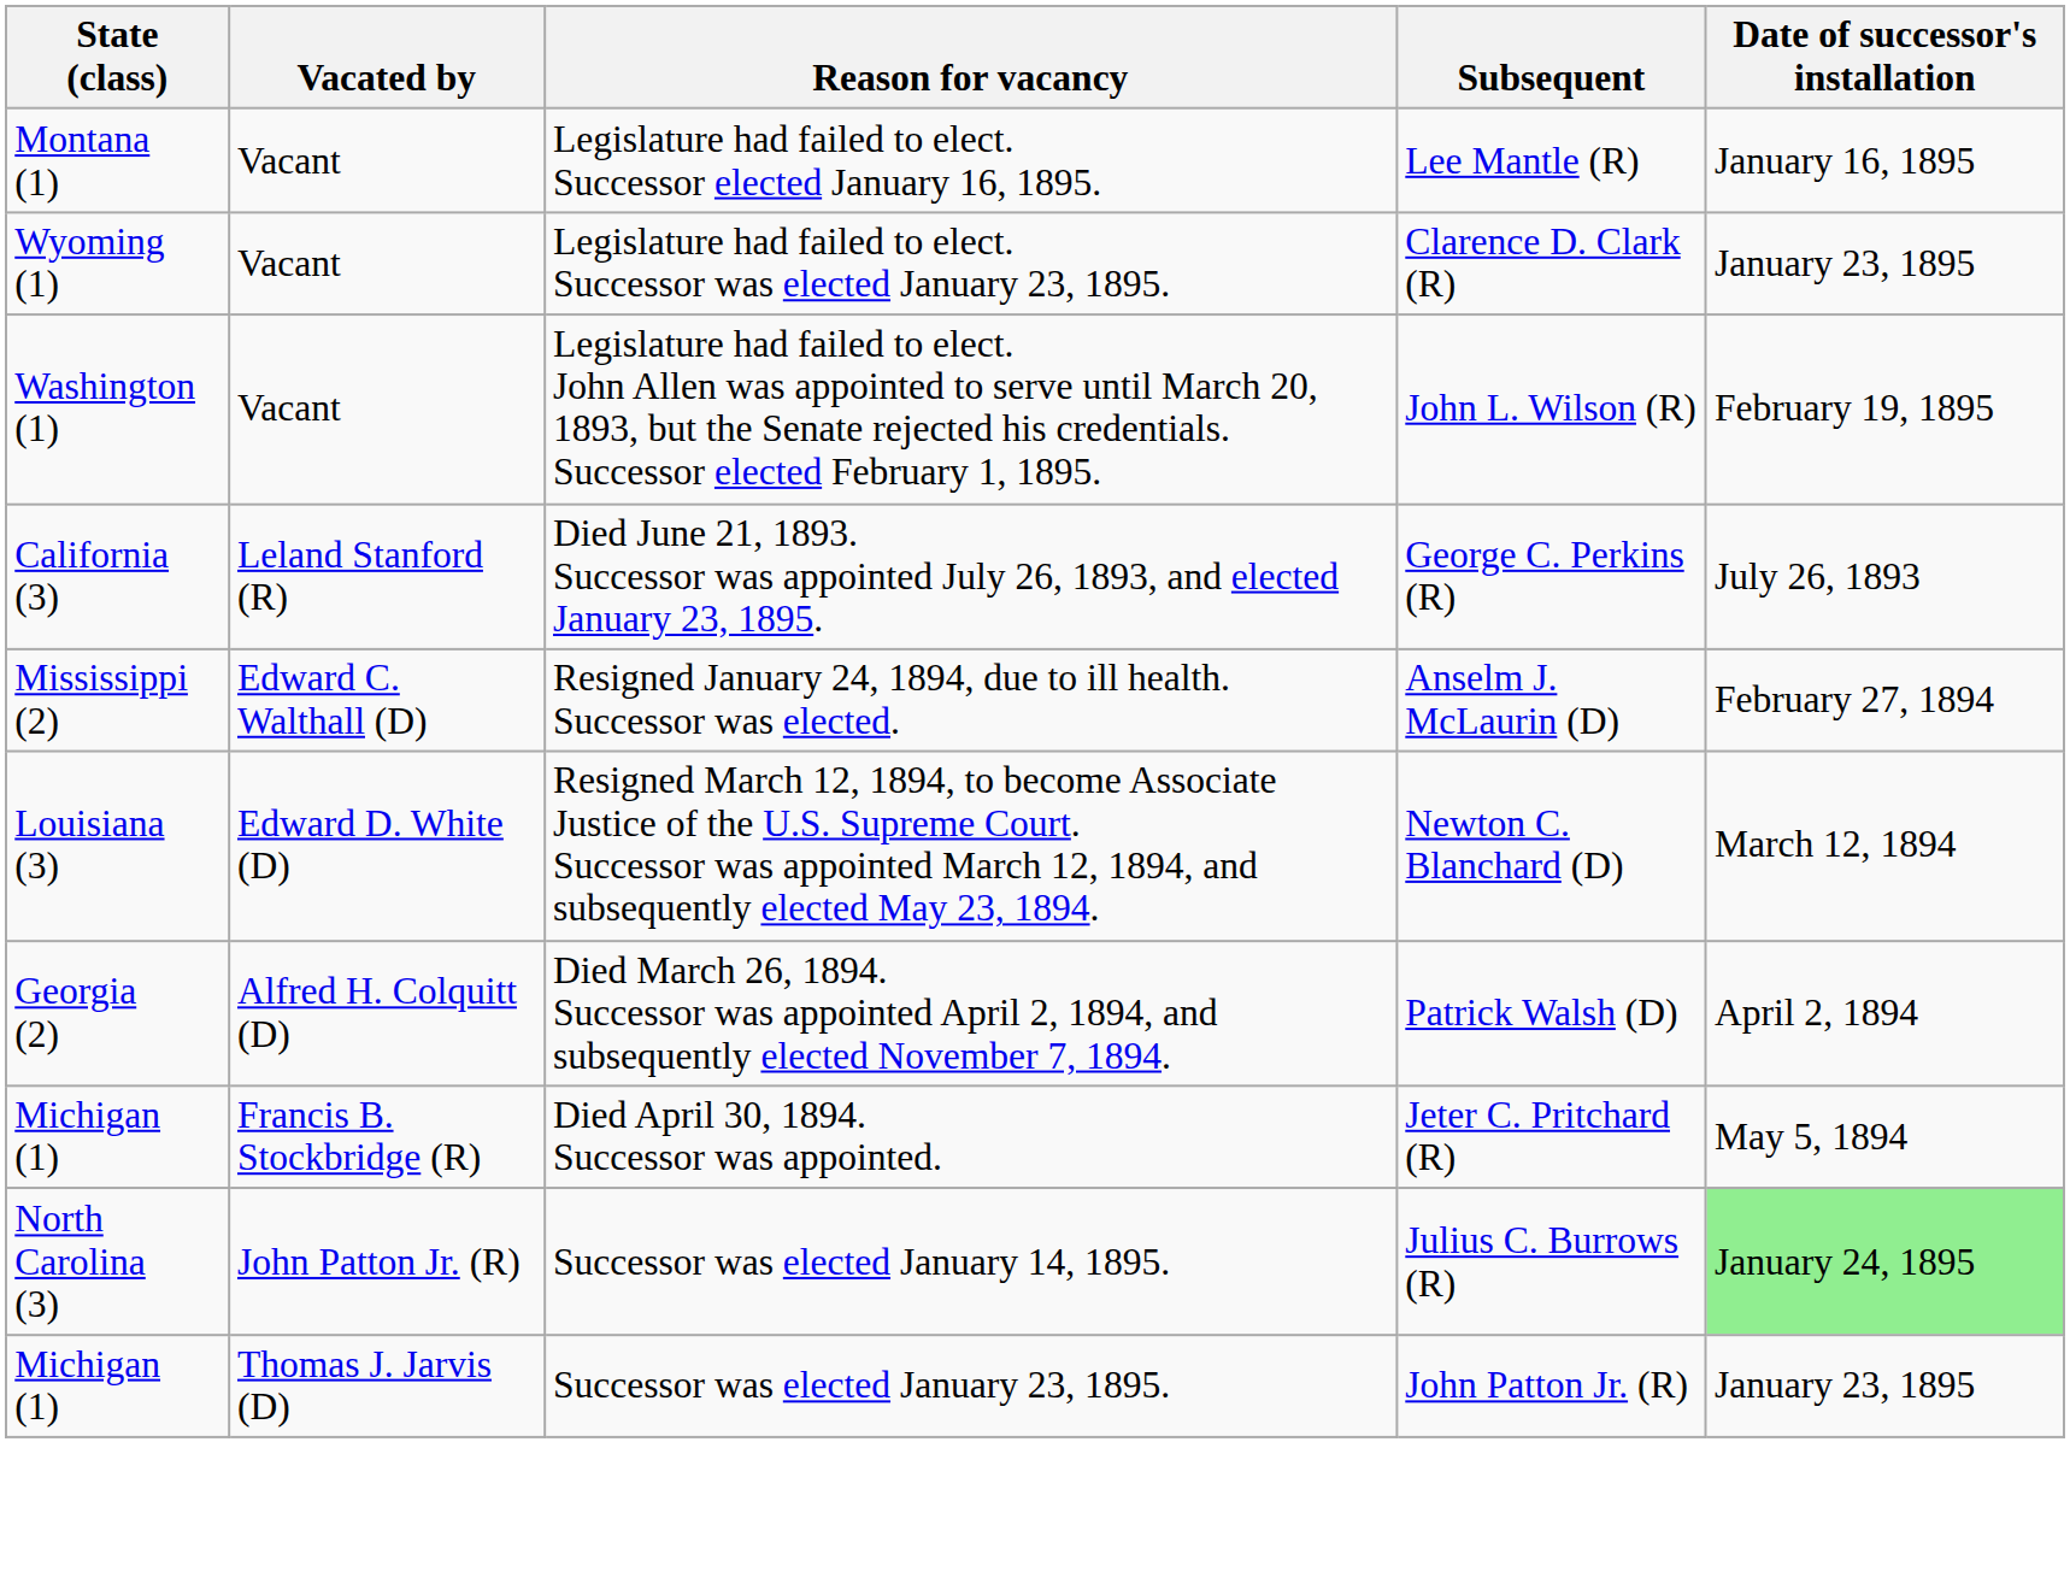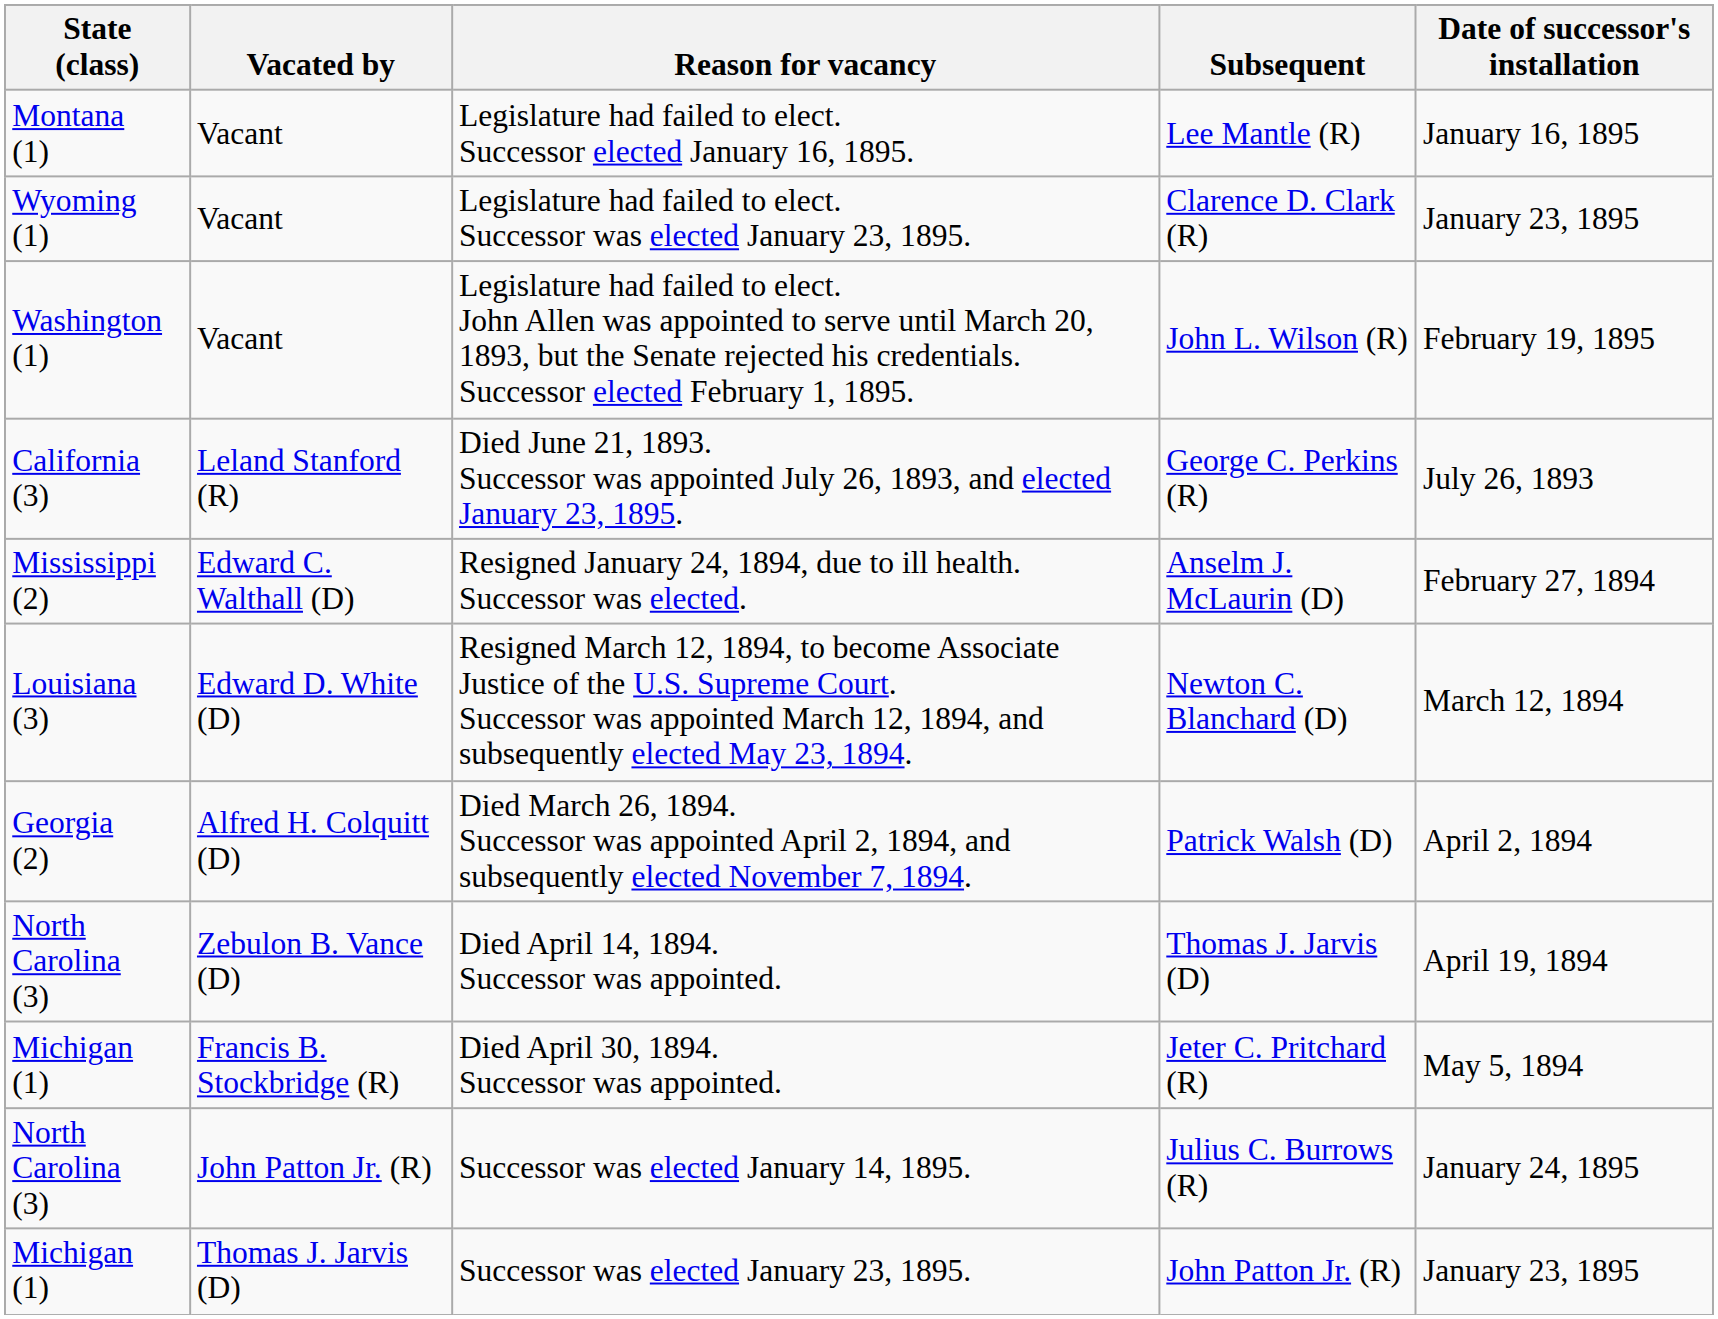+ row: North Carolina (3) | Zebulon B. Vance (D) | Died April 14, 1894. Successor was appointed. | Thomas J. Jarvis (D) | April 19, 1894
Successor was elected January 14, 1895. | Date of successor's installation: lightgreen background -> no background
